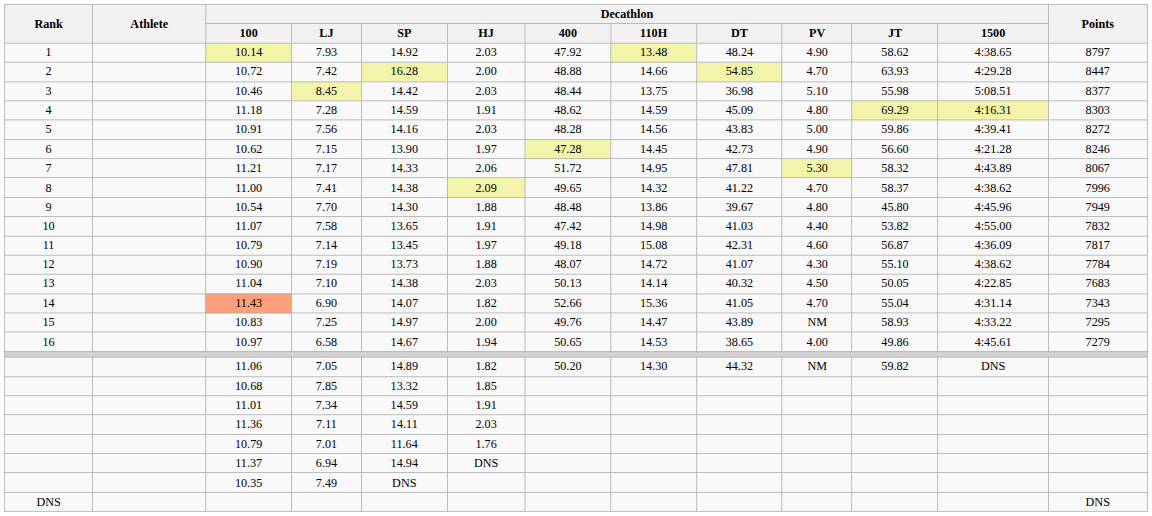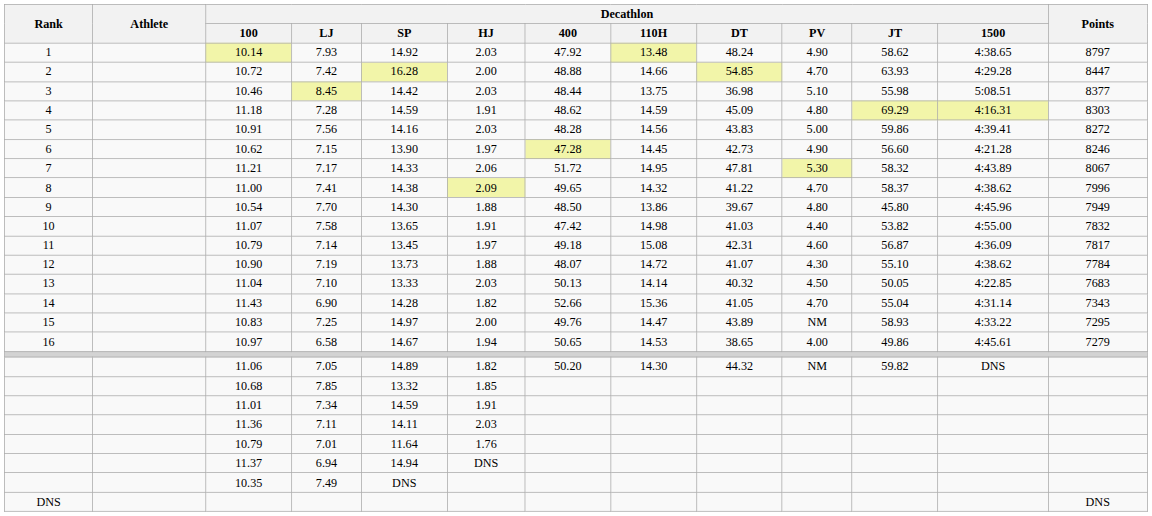7.70 | Decathlon / 400: 48.48 -> 48.50
7.10 | Decathlon / SP: 14.38 -> 13.33
6.90 | Decathlon / 100: lightsalmon background -> no background
6.90 | Decathlon / SP: 14.07 -> 14.28
